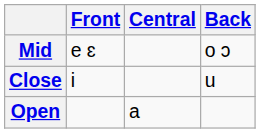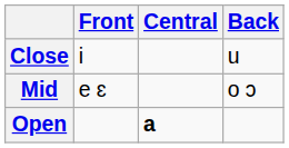rows swapped: Close <-> Mid
Open | Central: normal -> bold
